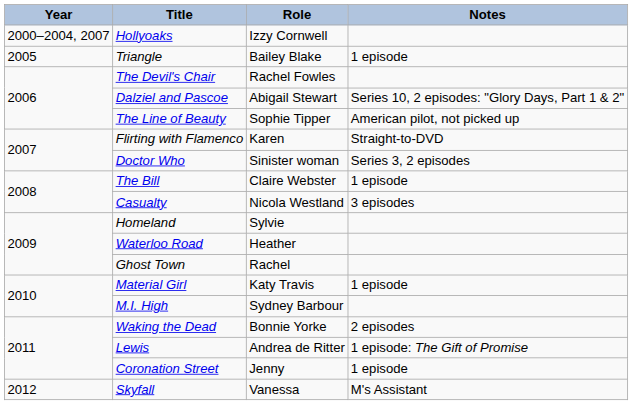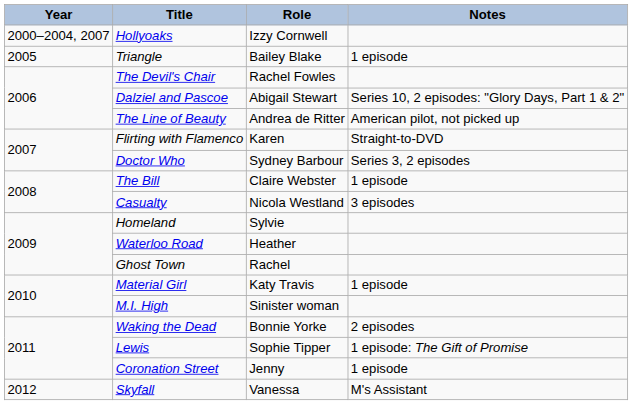The Line of Beauty | Role: Sophie Tipper -> Andrea de Ritter
Doctor Who | Role: Sinister woman -> Sydney Barbour
M.I. High | Role: Sydney Barbour -> Sinister woman
Lewis | Role: Andrea de Ritter -> Sophie Tipper
